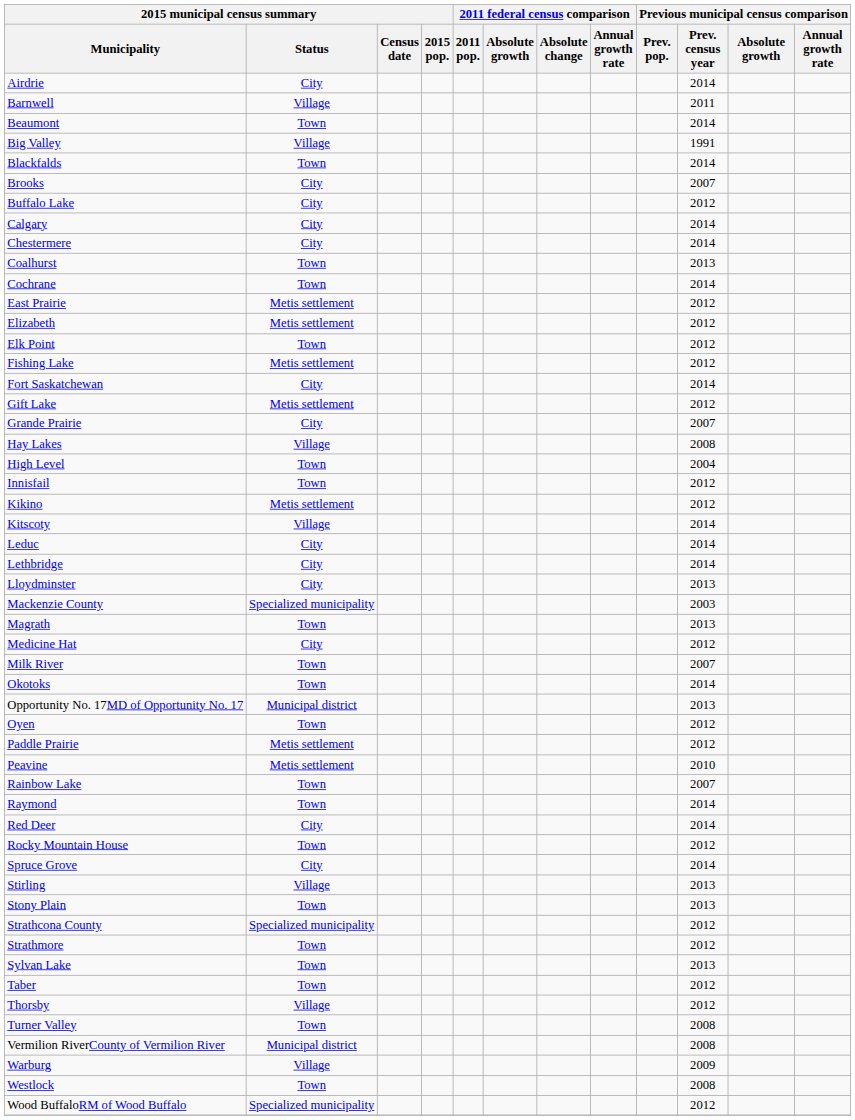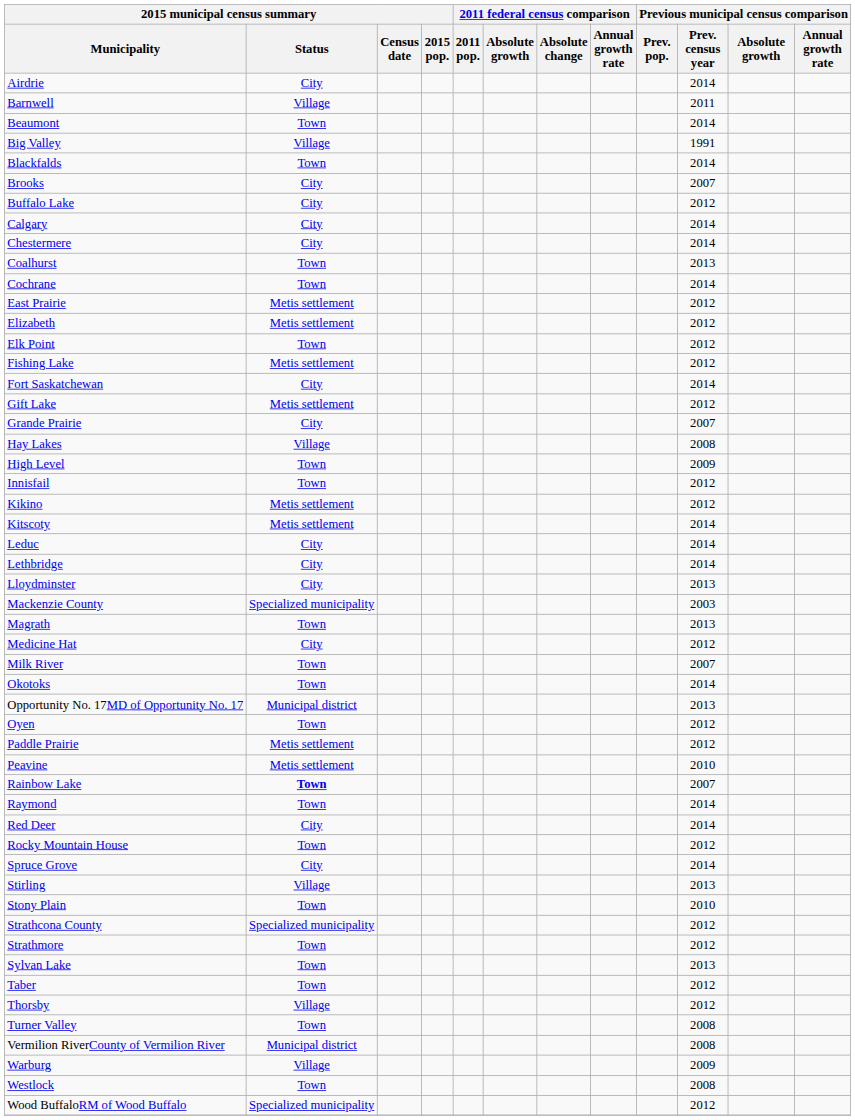High Level | Previous municipal census comparison / Prev. census year: 2004 -> 2009
Kitscoty | 2015 municipal census summary / Status: Village -> Metis settlement
Rainbow Lake | 2015 municipal census summary / Status: normal -> bold
Stony Plain | Previous municipal census comparison / Prev. census year: 2013 -> 2010
